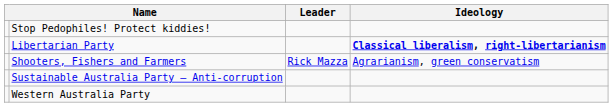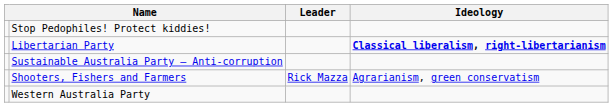rows swapped: Shooters, Fishers and Farmers <-> Sustainable Australia Party – Anti-corruption
